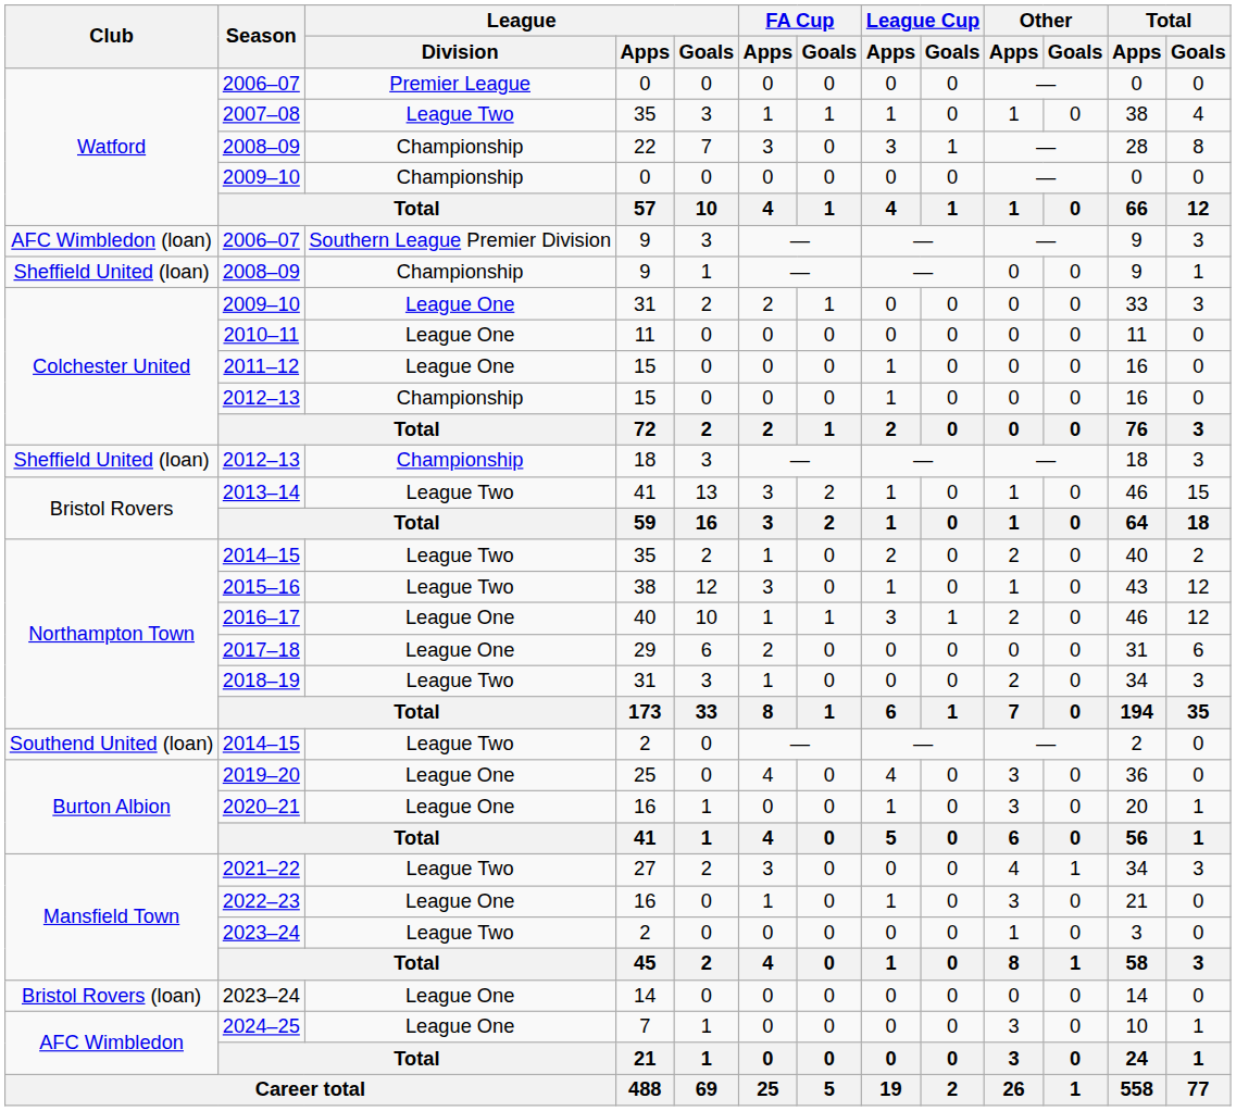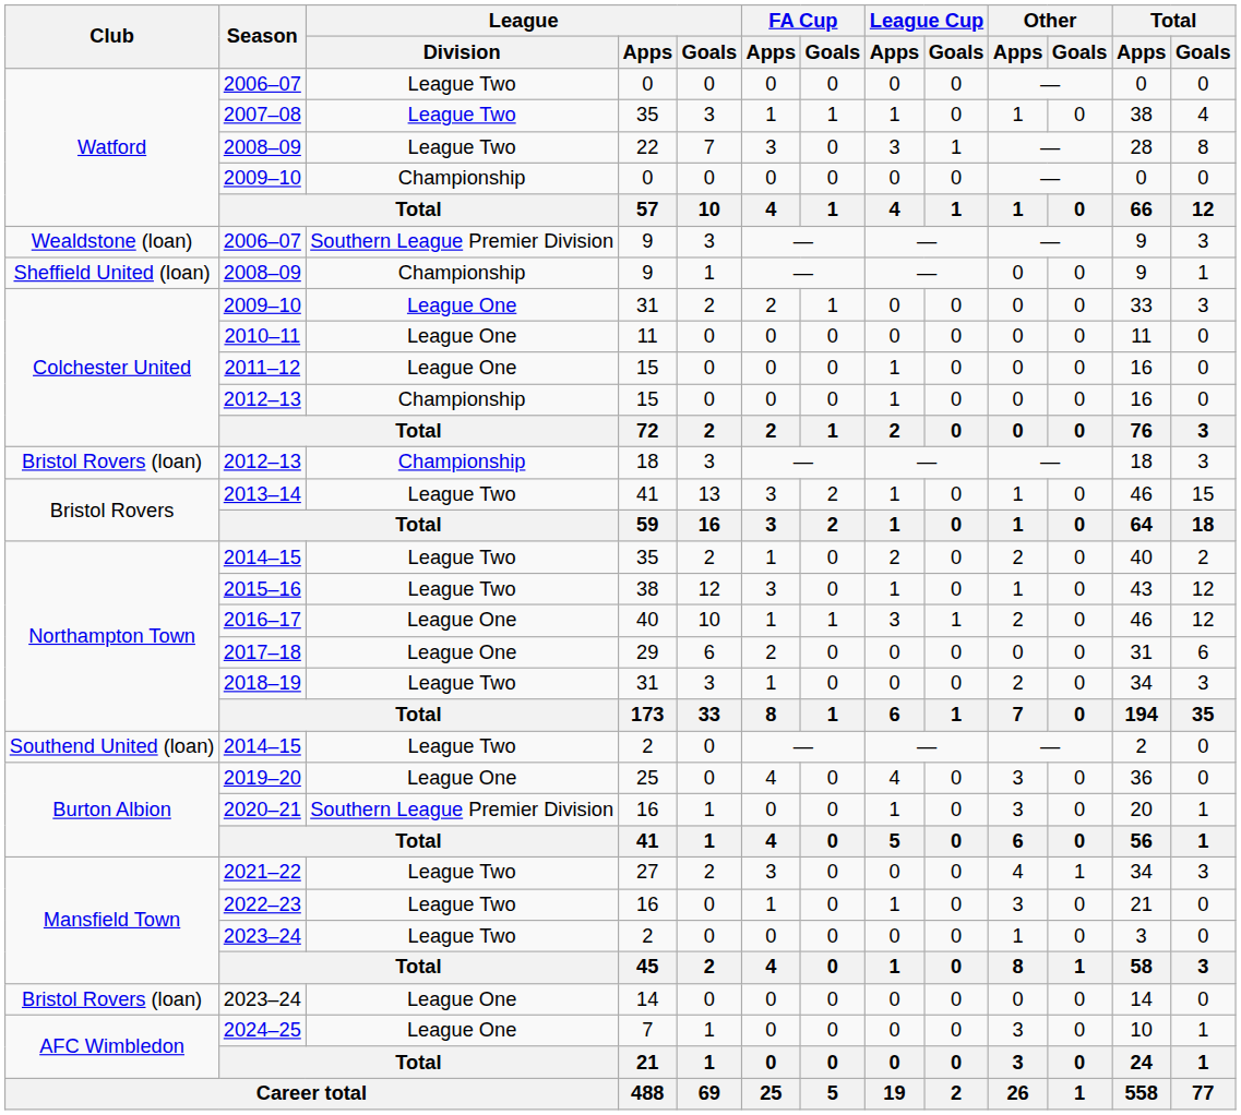2006–07 / 0 | League / Division: Premier League -> League Two
2008–09 / 22 | League / Division: Championship -> League Two
2006–07 / 9 | Club: AFC Wimbledon (loan) -> Wealdstone (loan)
2012–13 / 18 | Club: Sheffield United (loan) -> Bristol Rovers (loan)
2020–21 | League / Division: League One -> Southern League Premier Division
2022–23 | League / Division: League One -> League Two
